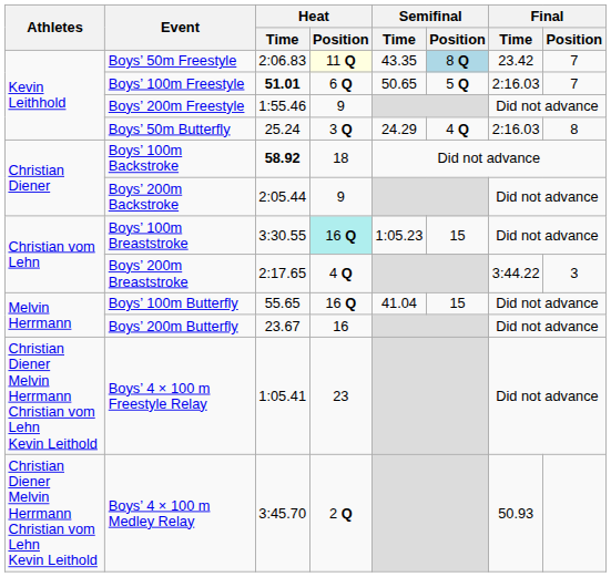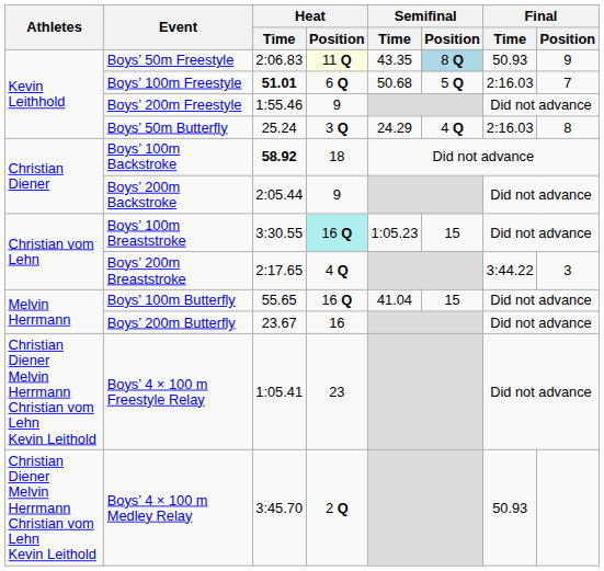Boys’ 50m Freestyle | Final / Time: 23.42 -> 50.93
Boys’ 50m Freestyle | Final / Position: 7 -> 9
Boys’ 100m Freestyle | Semifinal / Time: 50.65 -> 50.68
